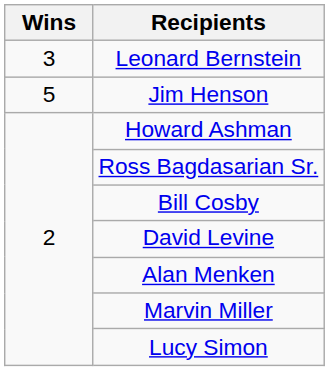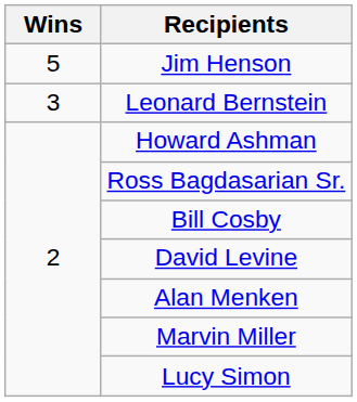rows swapped: Jim Henson <-> Leonard Bernstein
